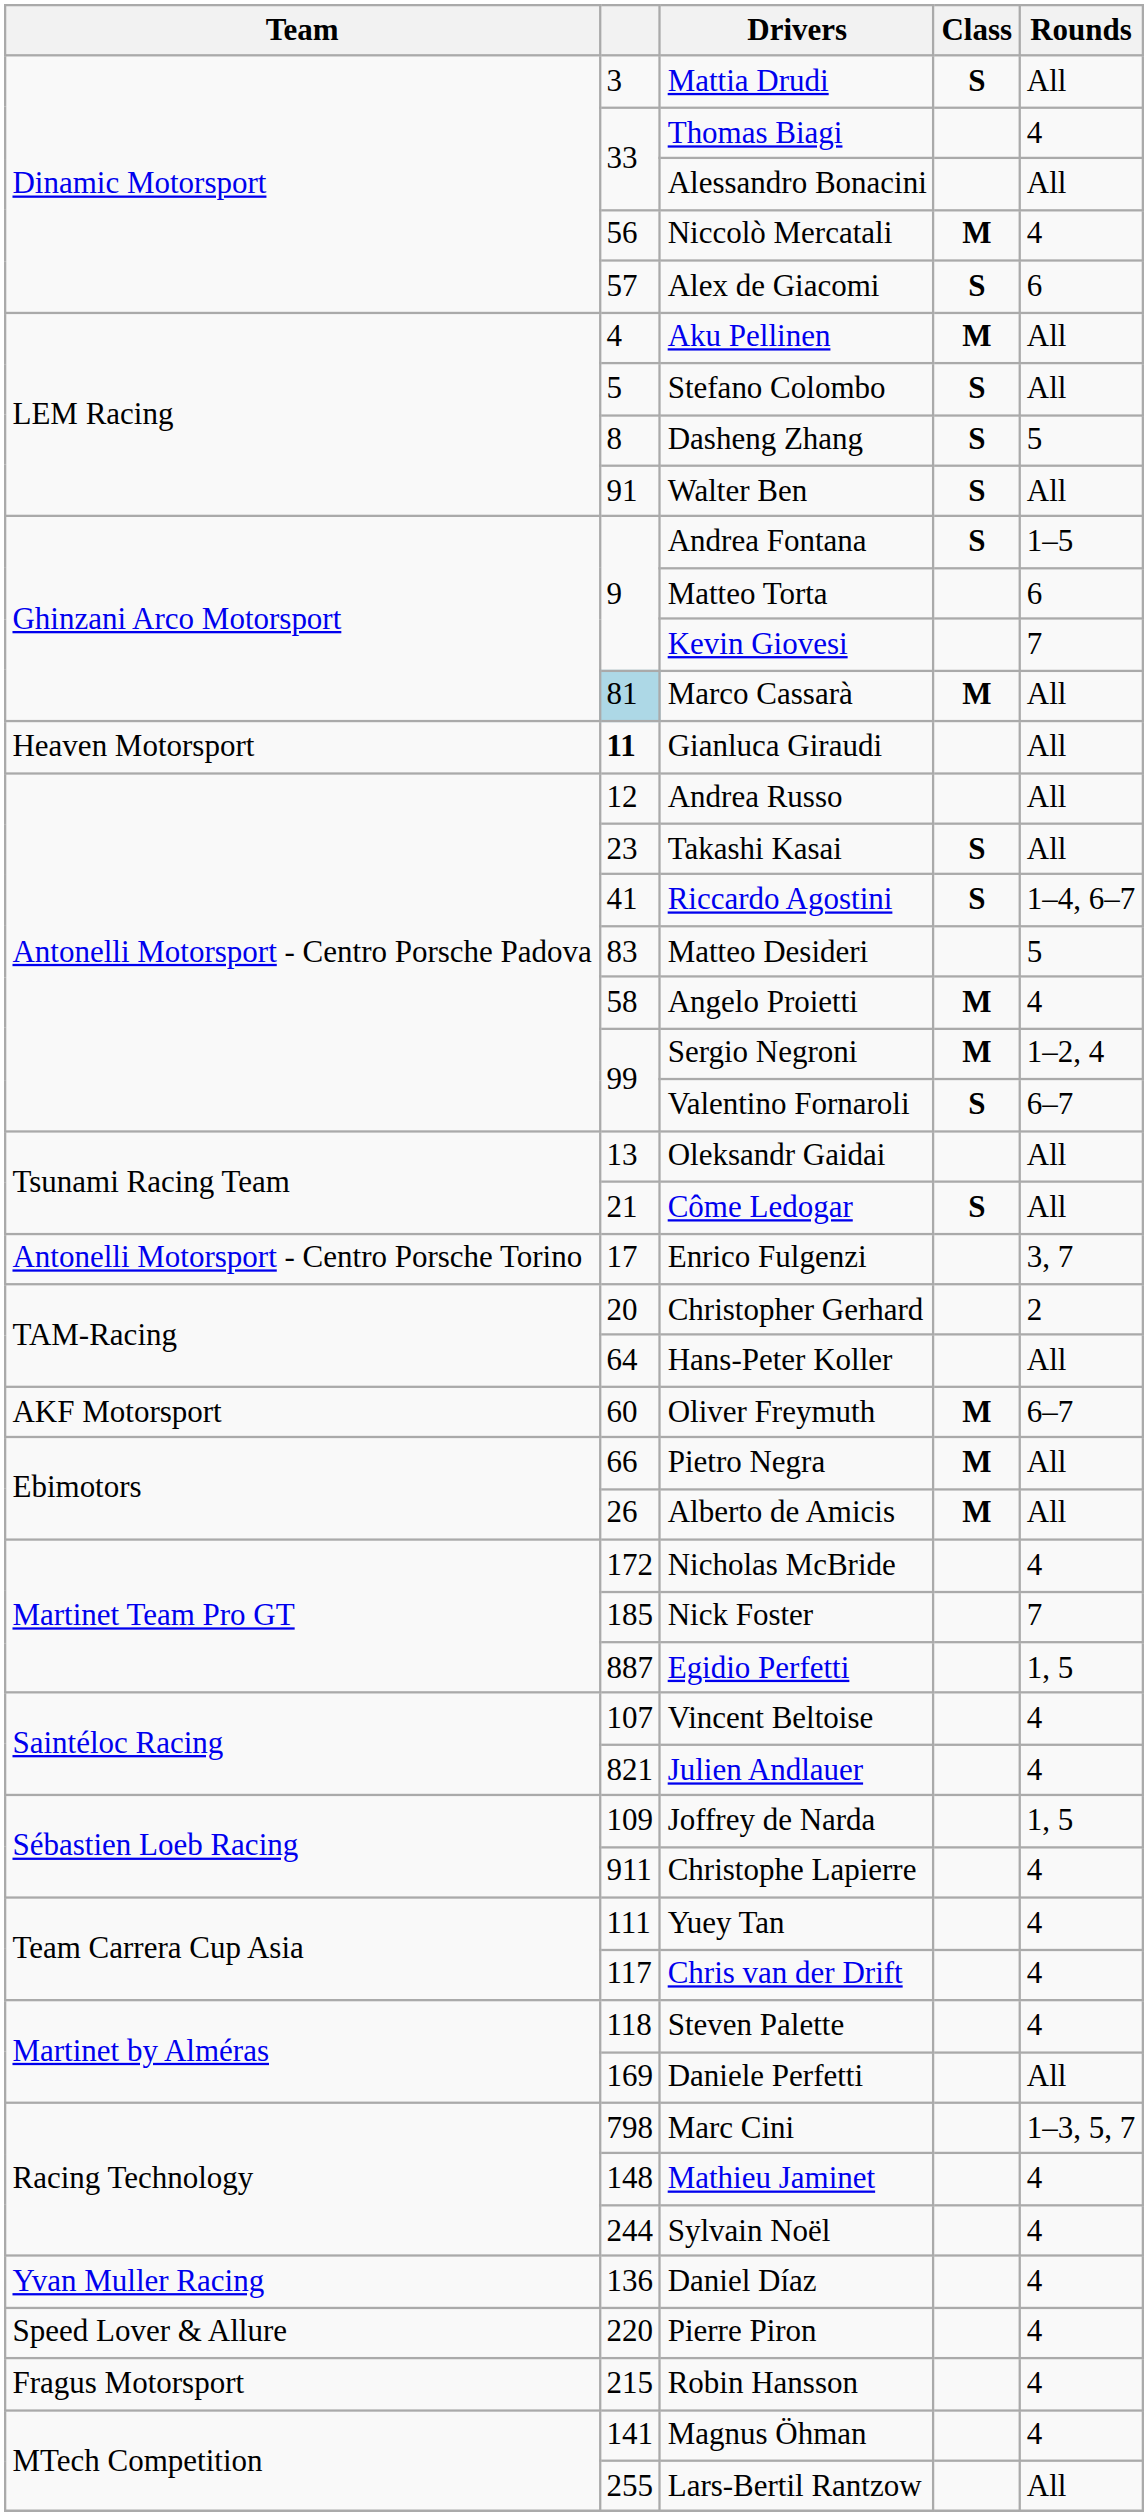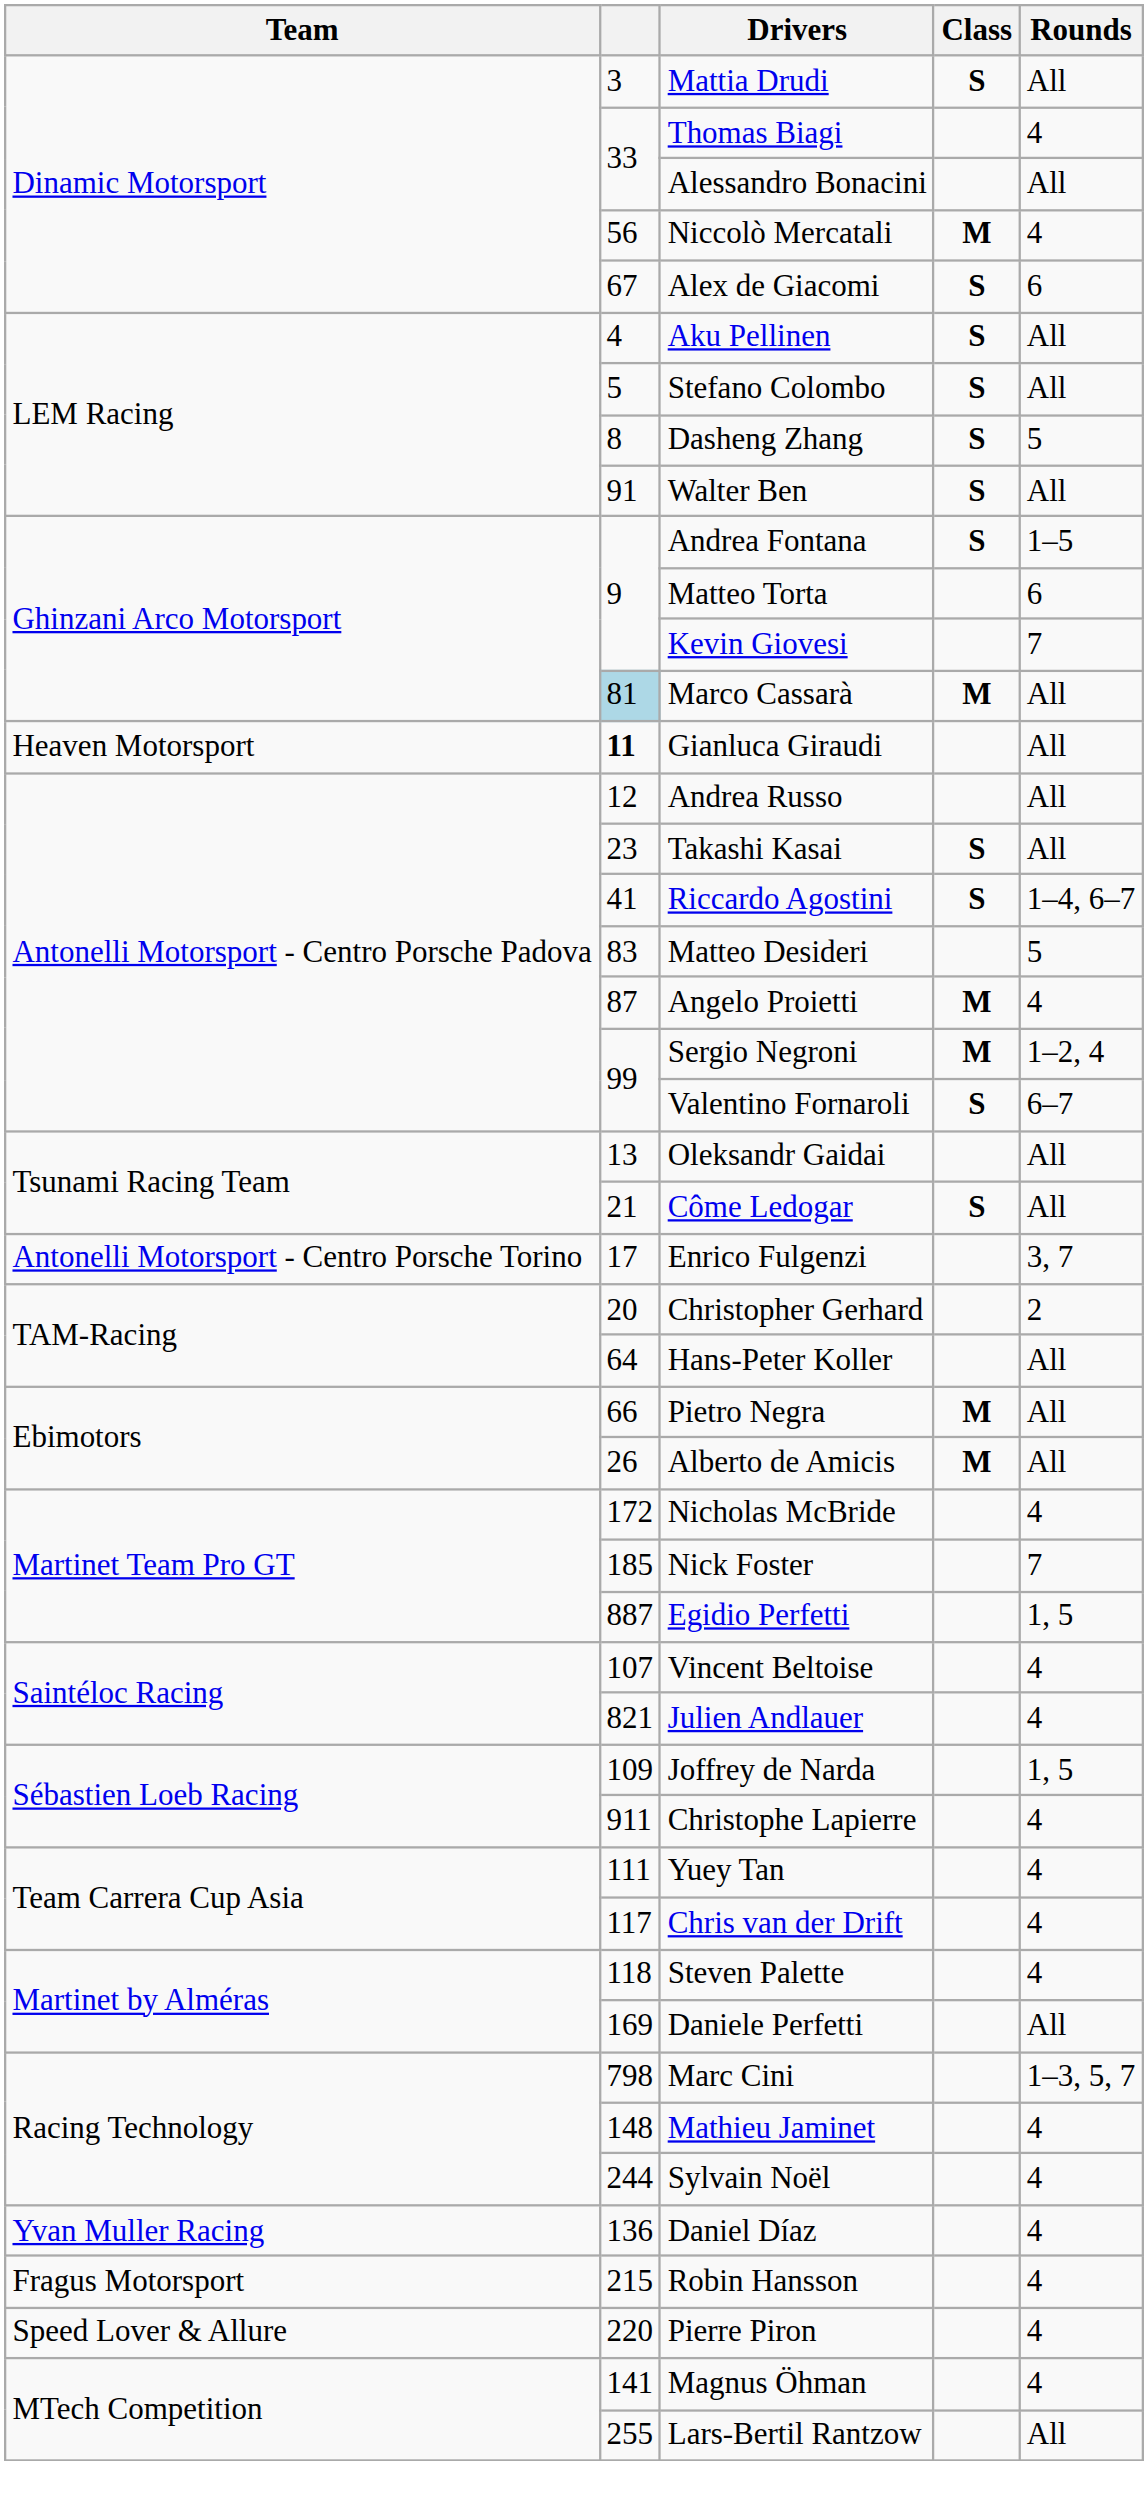Alex de Giacomi | column 2: 57 -> 67
Aku Pellinen | Class: M -> S
Angelo Proietti | column 2: 58 -> 87
- row: AKF Motorsport | 60 | Oliver Freymuth | M | 6–7
rows swapped: Robin Hansson <-> Pierre Piron
